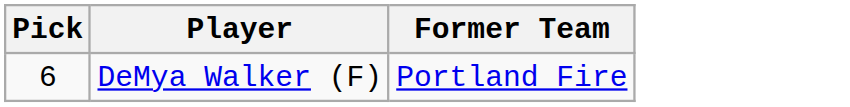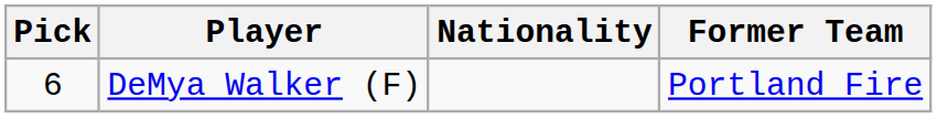+ column: Nationality
